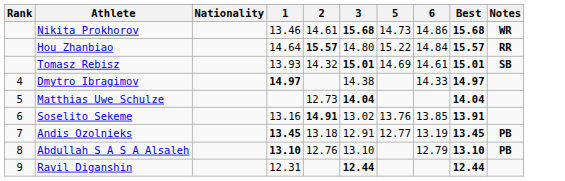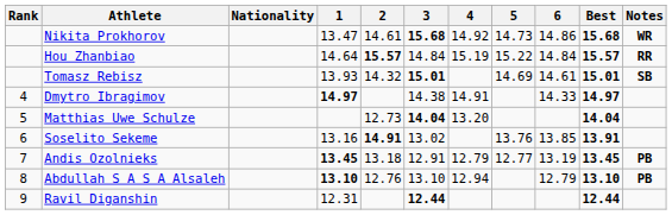+ column: 4 | 14.92 | 15.19 | 14.91 | 13.20 | 12.79 | 12.94
Nikita Prokhorov | 1: 13.46 -> 13.47
Hou Zhanbiao | 3: 14.80 -> 14.84
